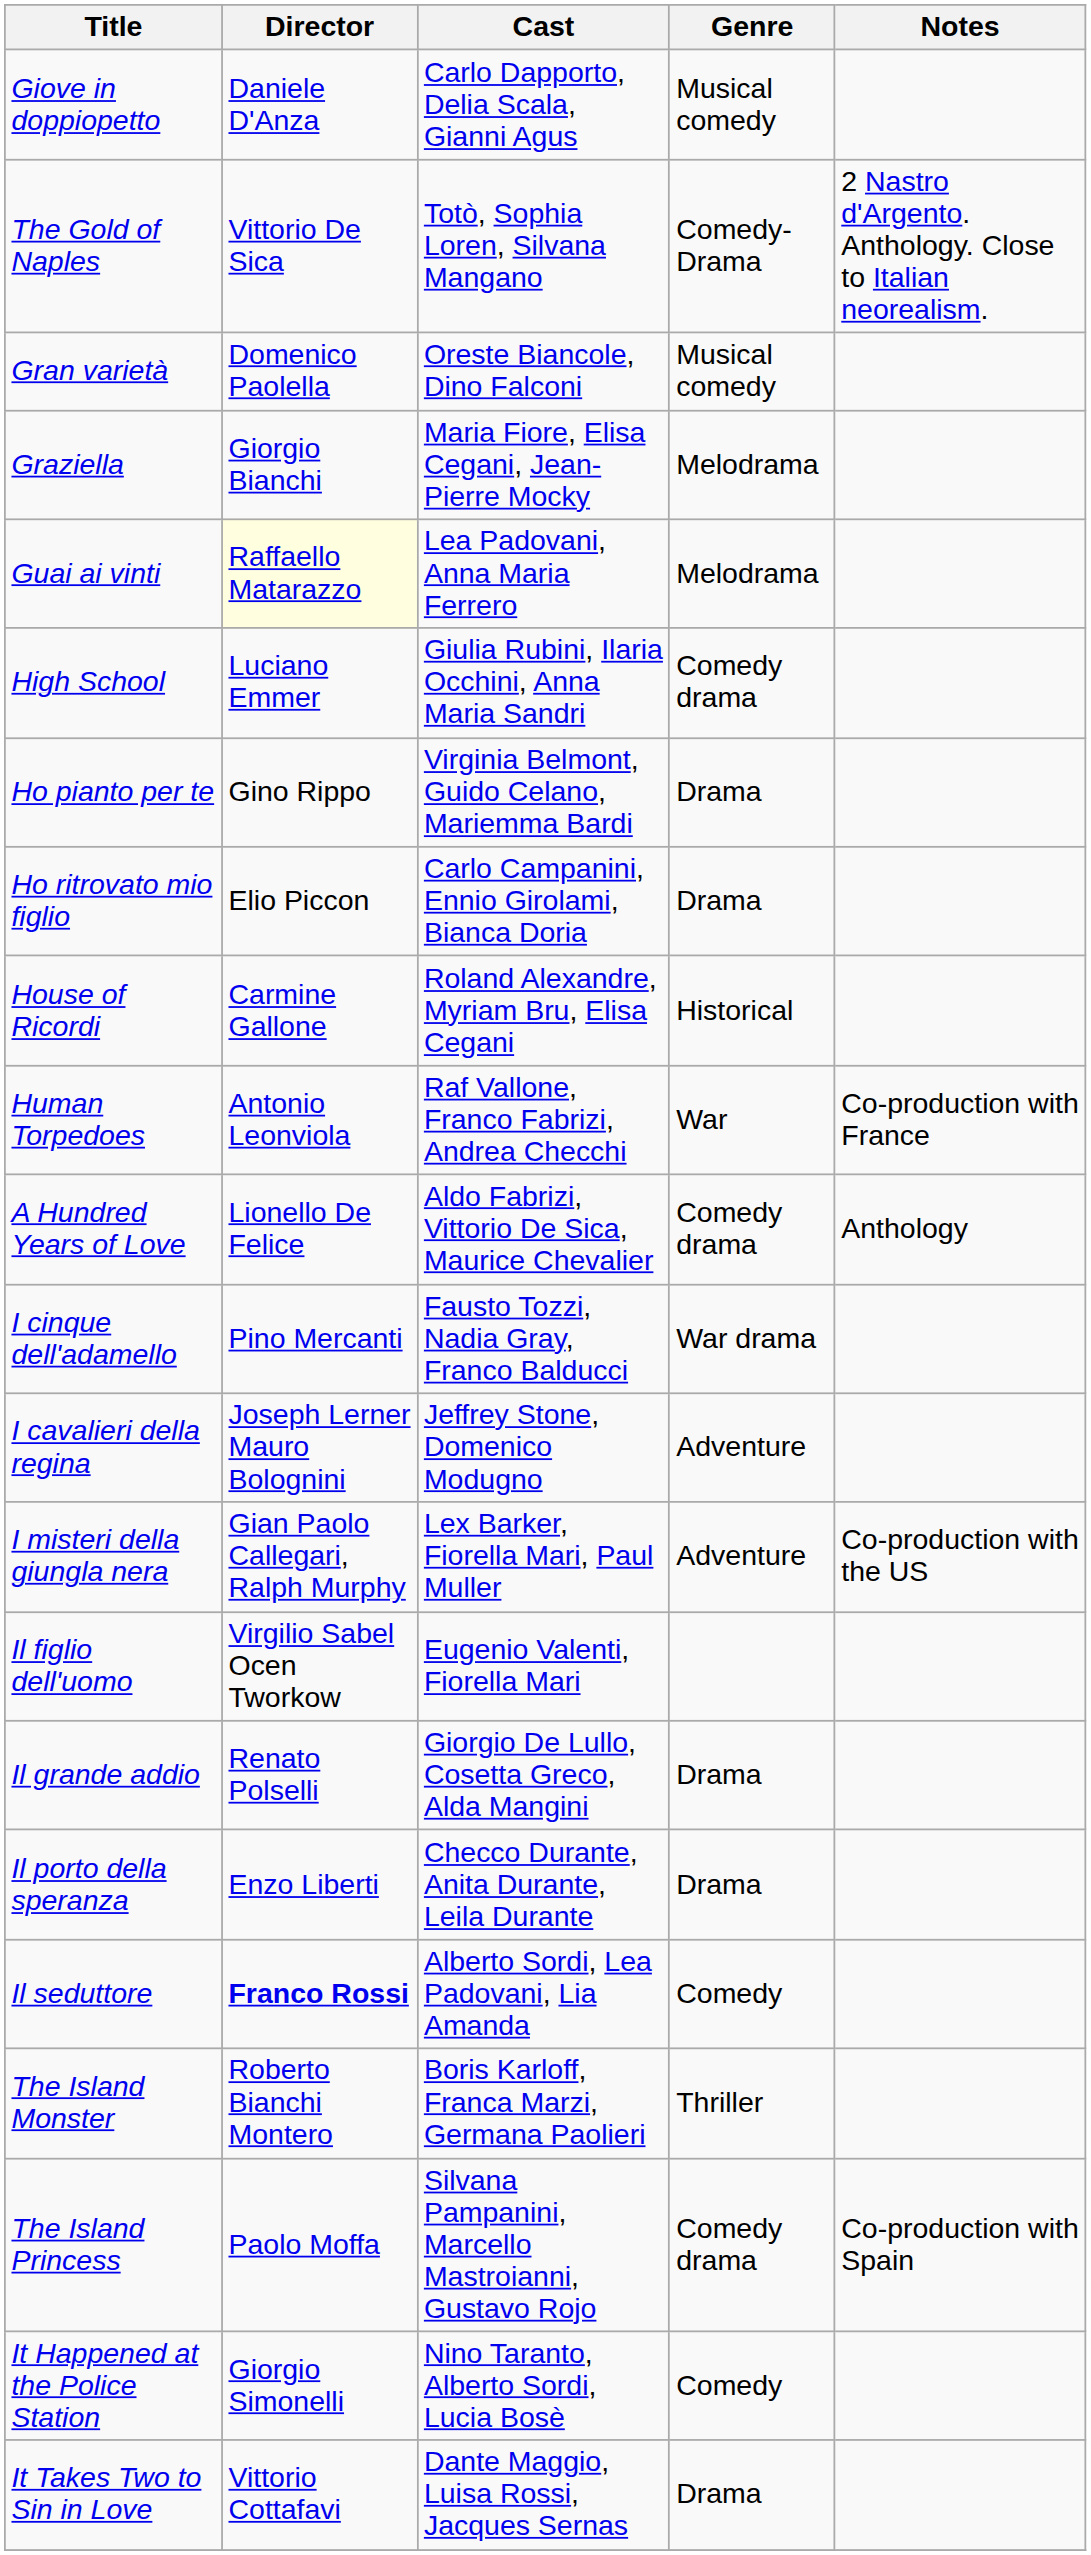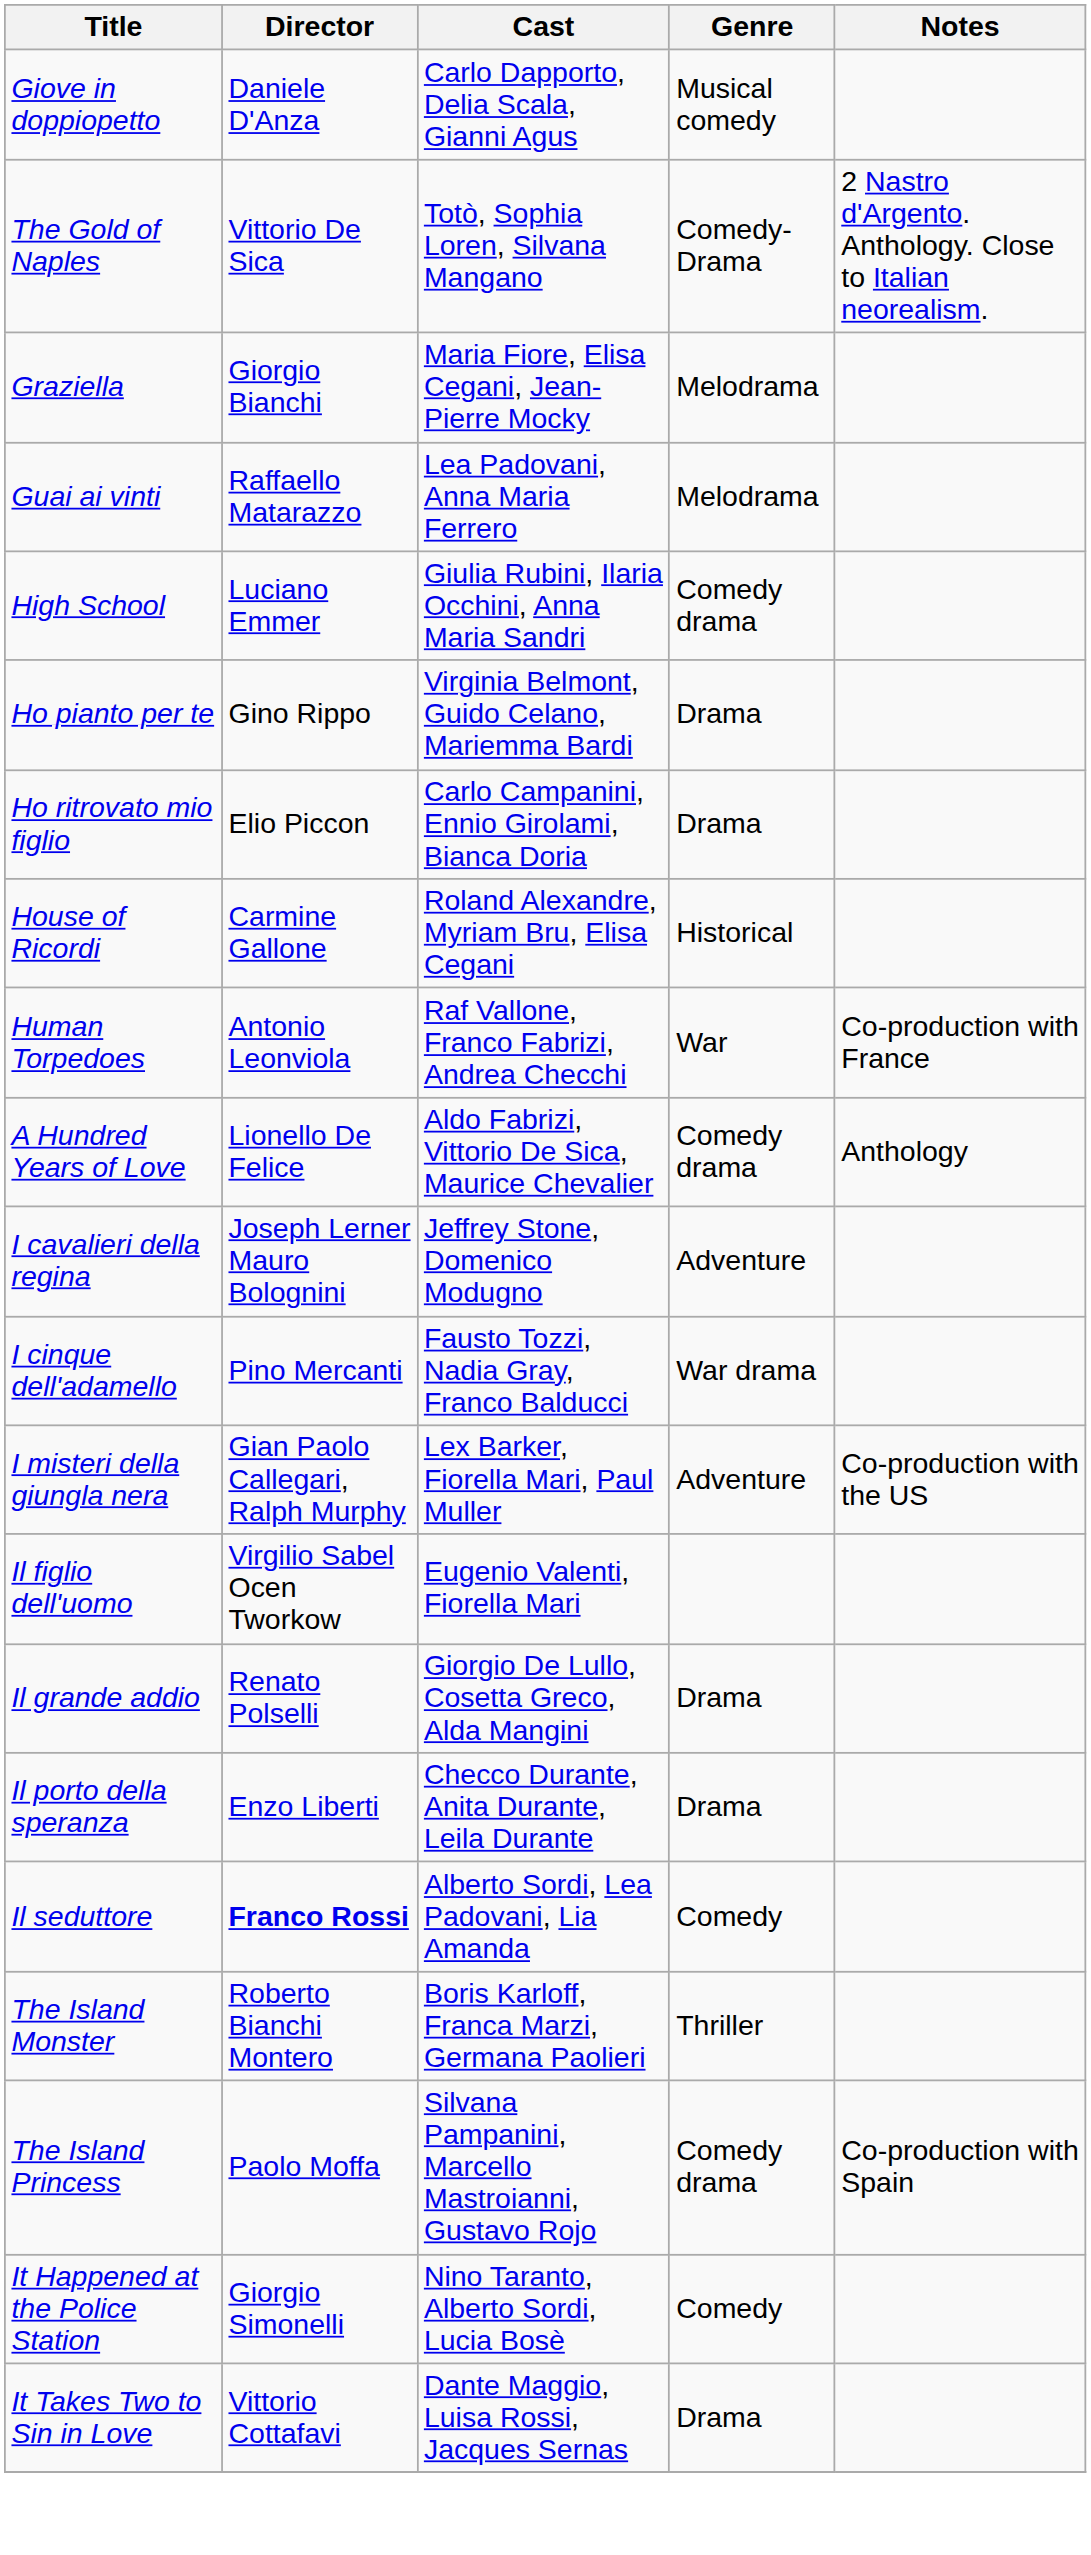- row: Gran varietà | Domenico Paolella | Oreste Biancole, Dino Falconi | Musical comedy
Guai ai vinti | Director: lightyellow background -> no background
rows swapped: I cavalieri della regina <-> I cinque dell'adamello
